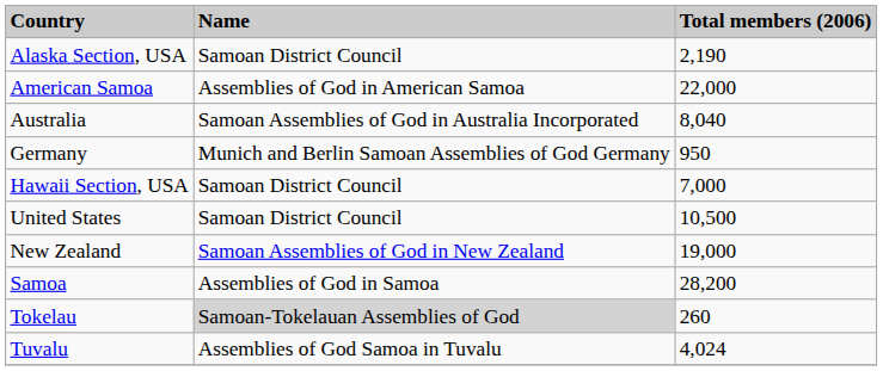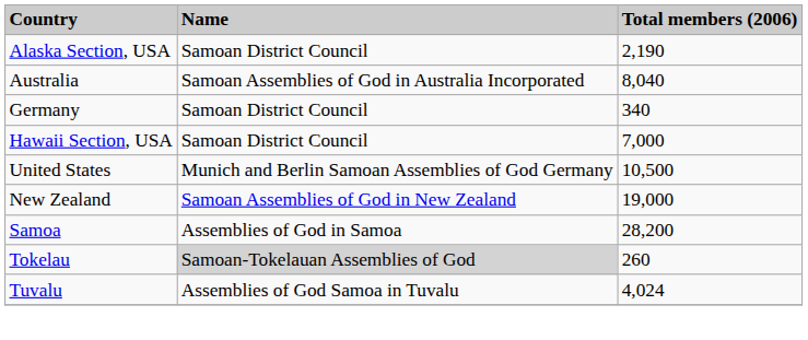- row: American Samoa | Assemblies of God in American Samoa | 22,000
Germany | Name: Munich and Berlin Samoan Assemblies of God Germany -> Samoan District Council
Germany | Total members (2006): 950 -> 340
United States | Name: Samoan District Council -> Munich and Berlin Samoan Assemblies of God Germany
